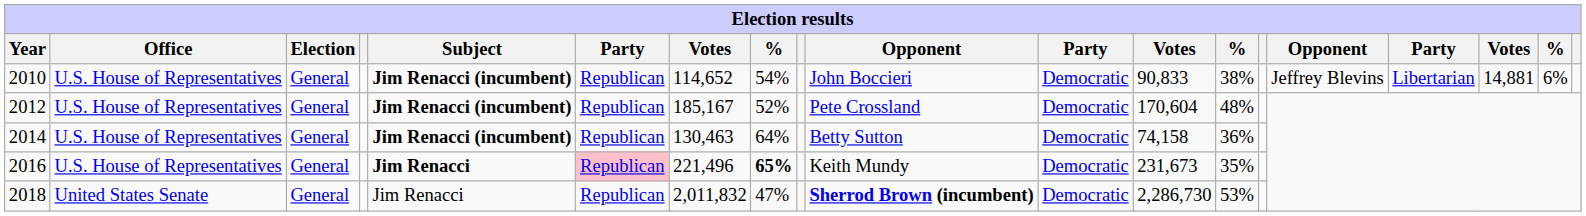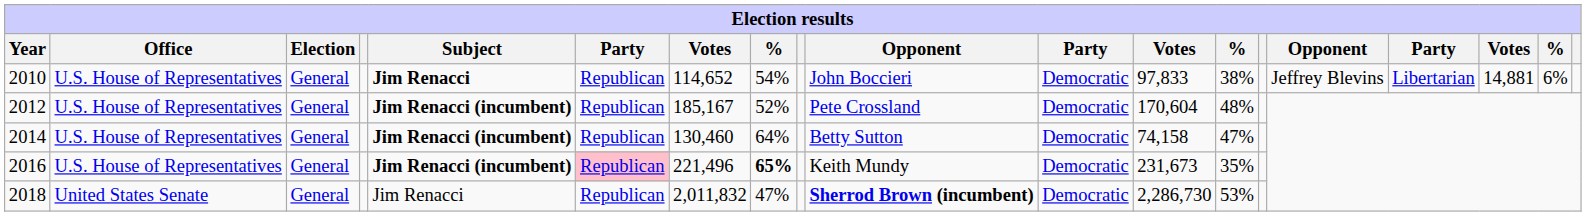2010 | Subject: Jim Renacci (incumbent) -> Jim Renacci
2010 | column 12: 90,833 -> 97,833
2014 | column 7: 130,463 -> 130,460
2014 | column 13: 36% -> 47%
2016 | Subject: Jim Renacci -> Jim Renacci (incumbent)
